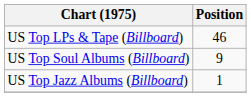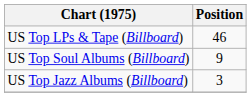US Top Jazz Albums (Billboard) | Position: 1 -> 3
